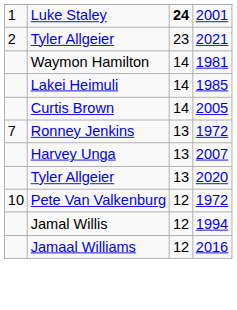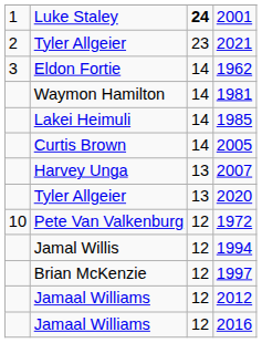+ row: 3 | Eldon Fortie | 14 | 1962
- row: 7 | Ronney Jenkins | 13 | 1972
+ row: Brian McKenzie | 12 | 1997
+ row: Jamaal Williams | 12 | 2012
